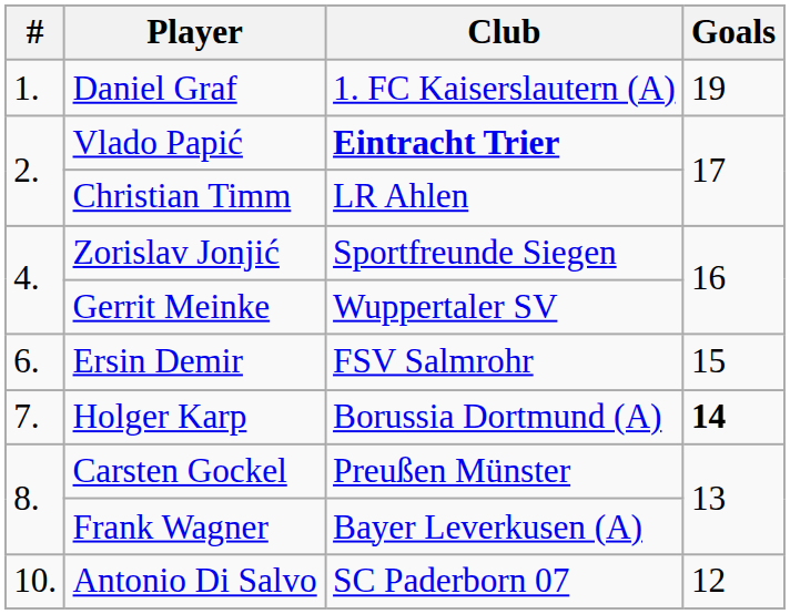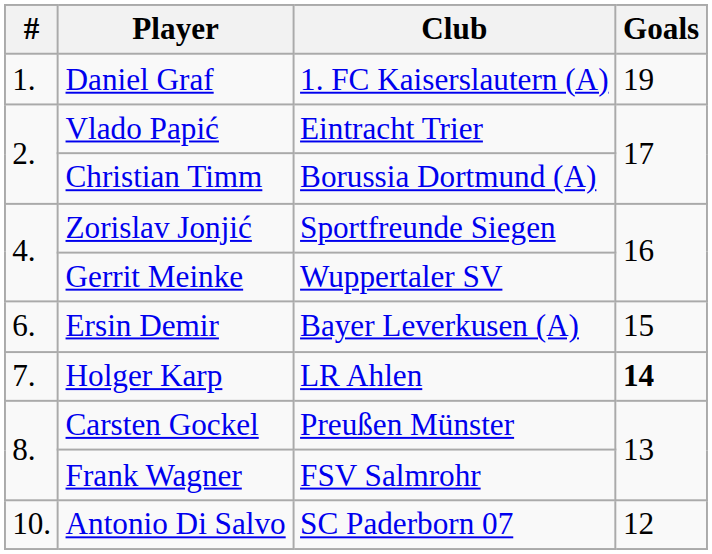Vlado Papić | Club: bold -> normal
Christian Timm | Club: LR Ahlen -> Borussia Dortmund (A)
Ersin Demir | Club: FSV Salmrohr -> Bayer Leverkusen (A)
Holger Karp | Club: Borussia Dortmund (A) -> LR Ahlen
Frank Wagner | Club: Bayer Leverkusen (A) -> FSV Salmrohr
